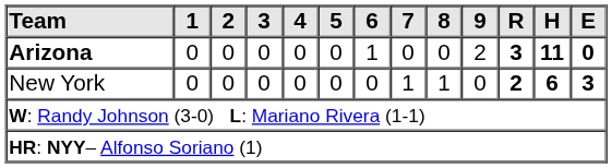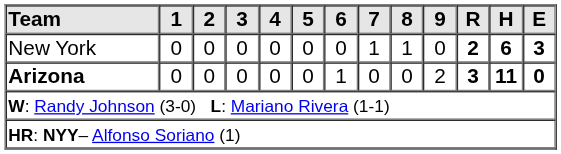rows swapped: New York <-> Arizona
